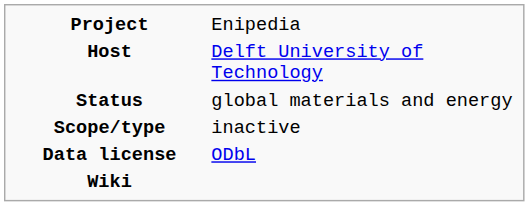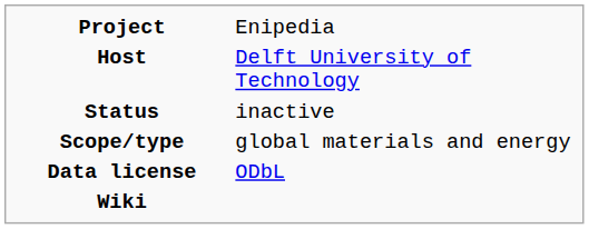Status | column 2: global materials and energy -> inactive
Scope/type | column 2: inactive -> global materials and energy
